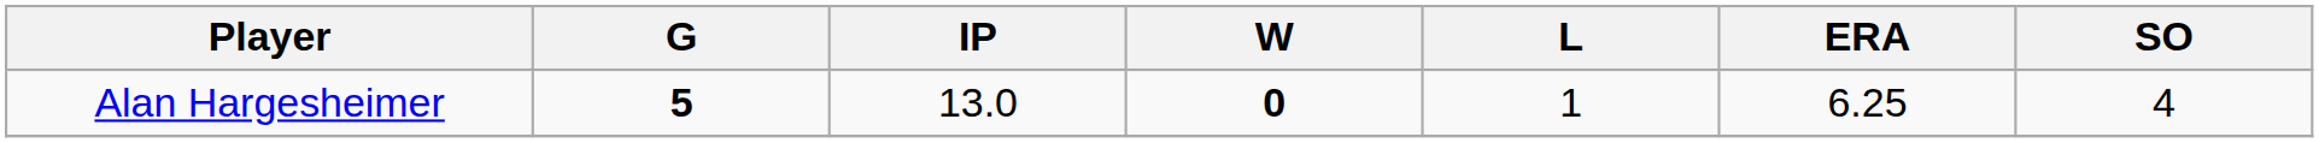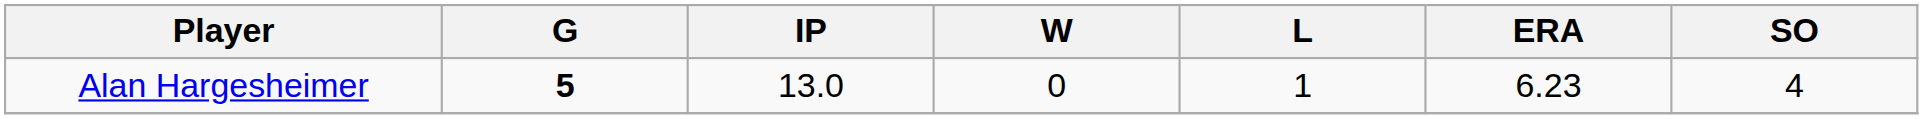Alan Hargesheimer | W: bold -> normal
Alan Hargesheimer | ERA: 6.25 -> 6.23
